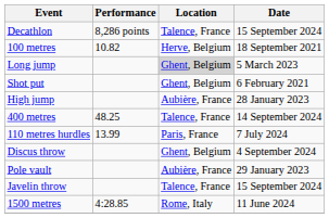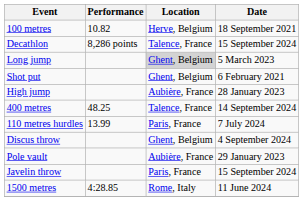rows swapped: Decathlon <-> 100 metres
Javelin throw | Location: Talence, France -> Paris, France
